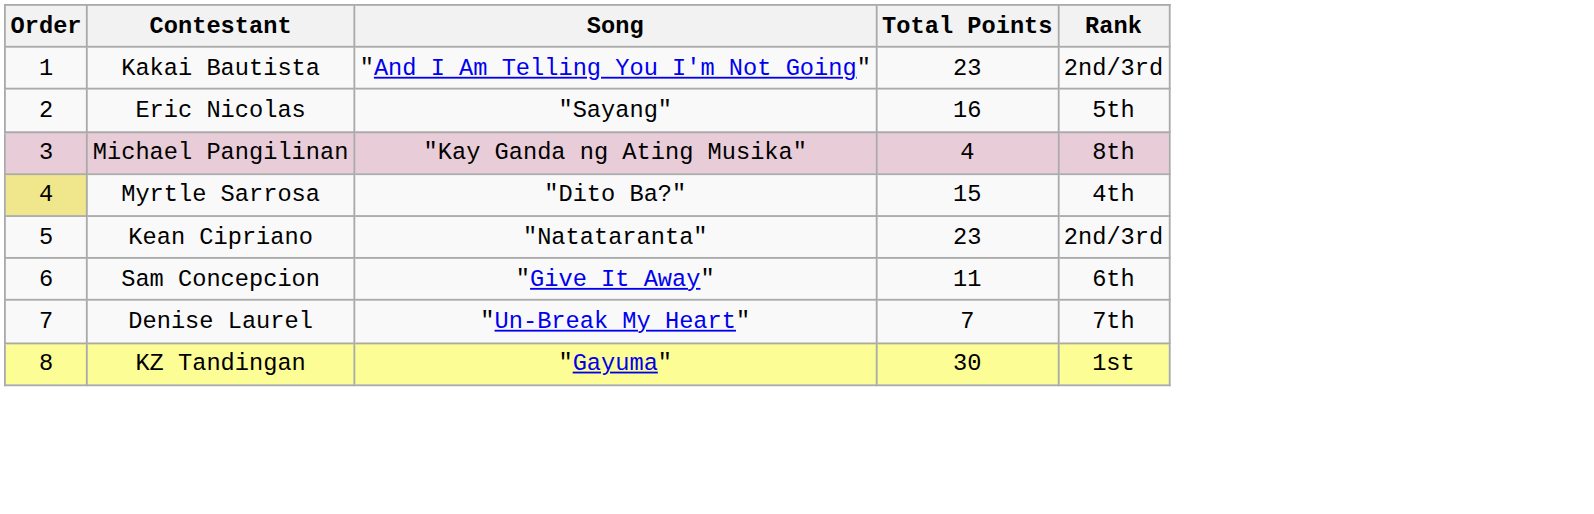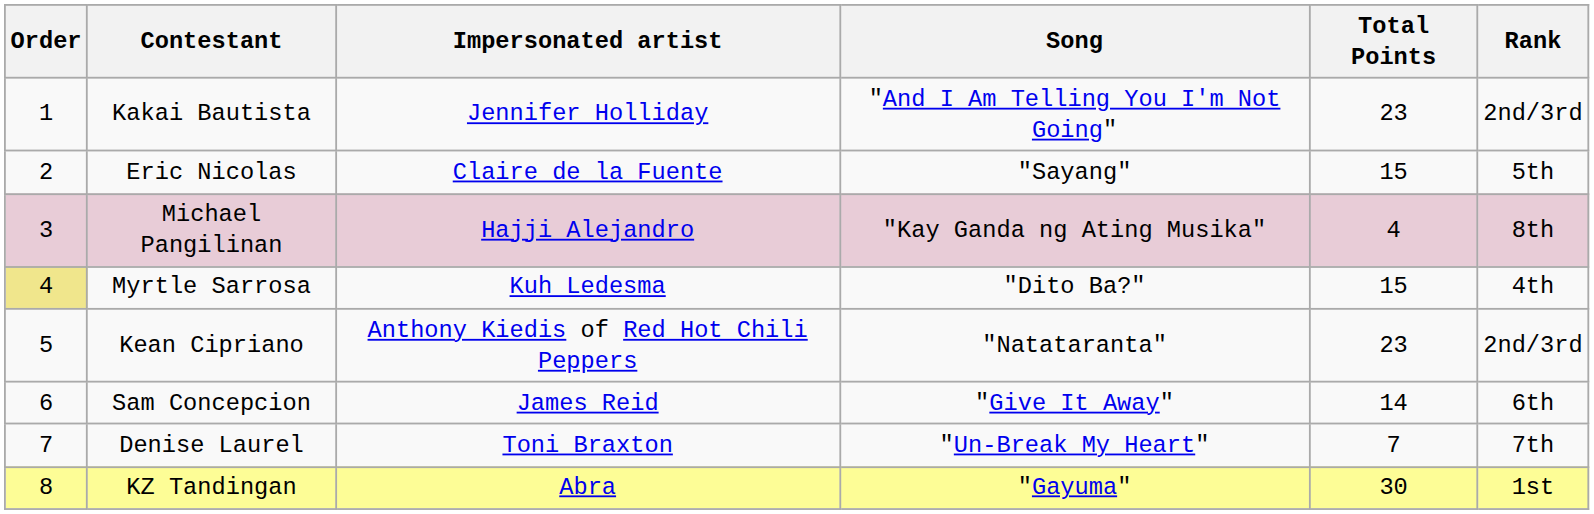+ column: Impersonated artist | Jennifer Holliday | Claire de la Fuente | Hajji Alejandro | Kuh Ledesma | Anthony Kiedis of Red Hot Chili Peppers | James Reid | Toni Braxton | Abra
Eric Nicolas | Total Points: 16 -> 15
Sam Concepcion | Total Points: 11 -> 14
